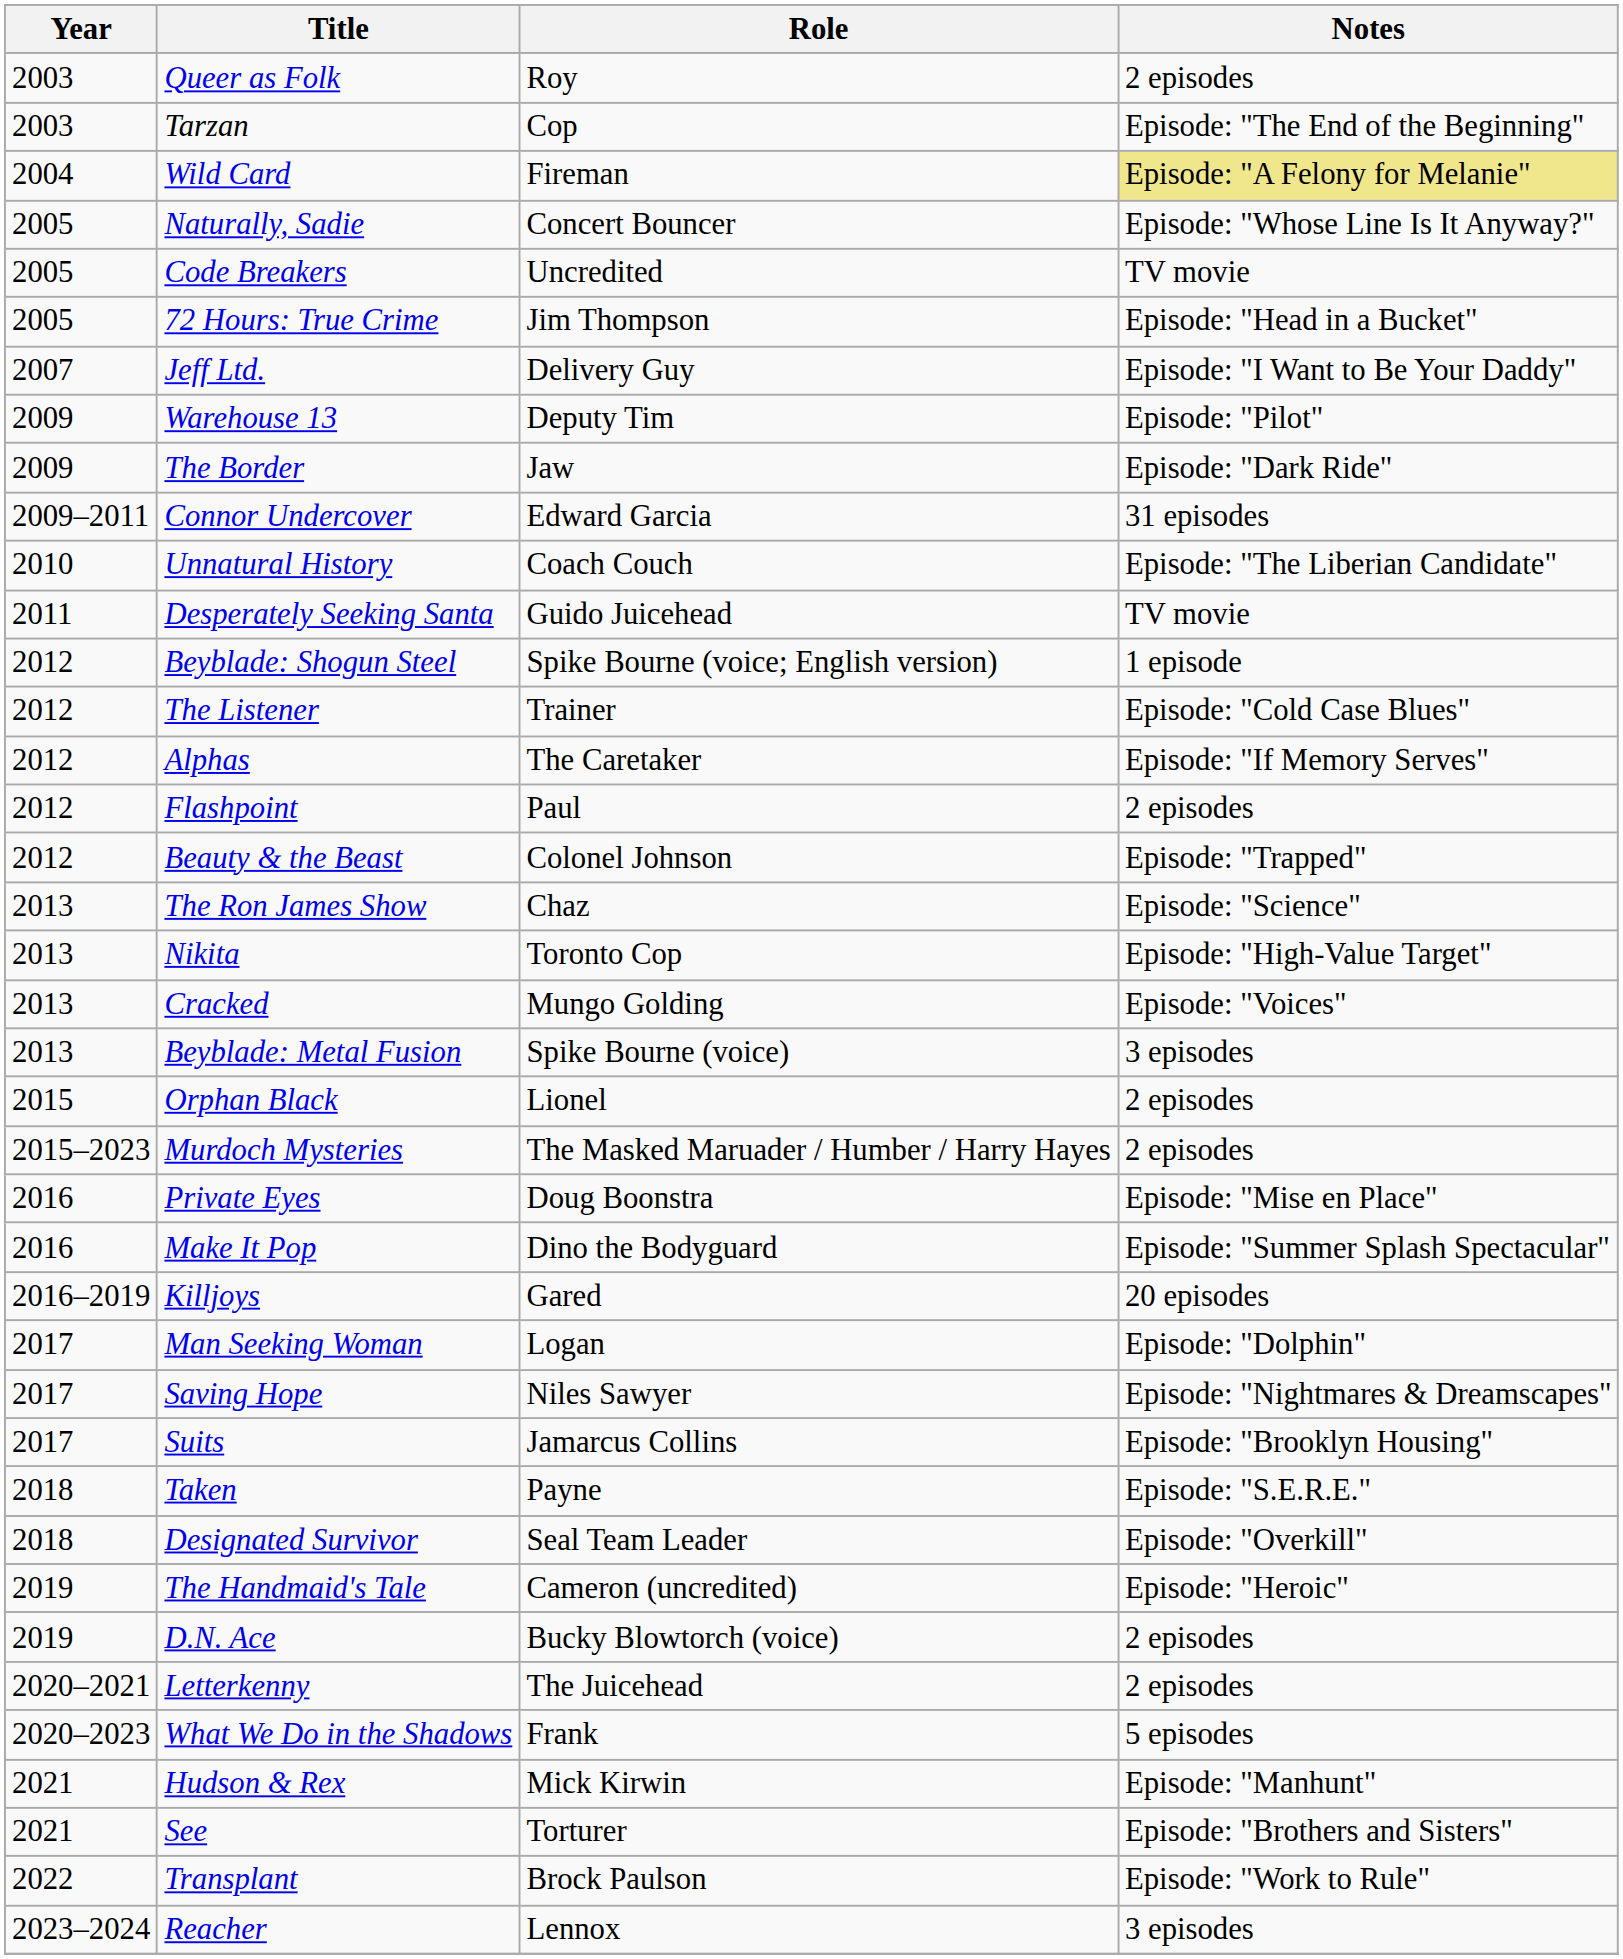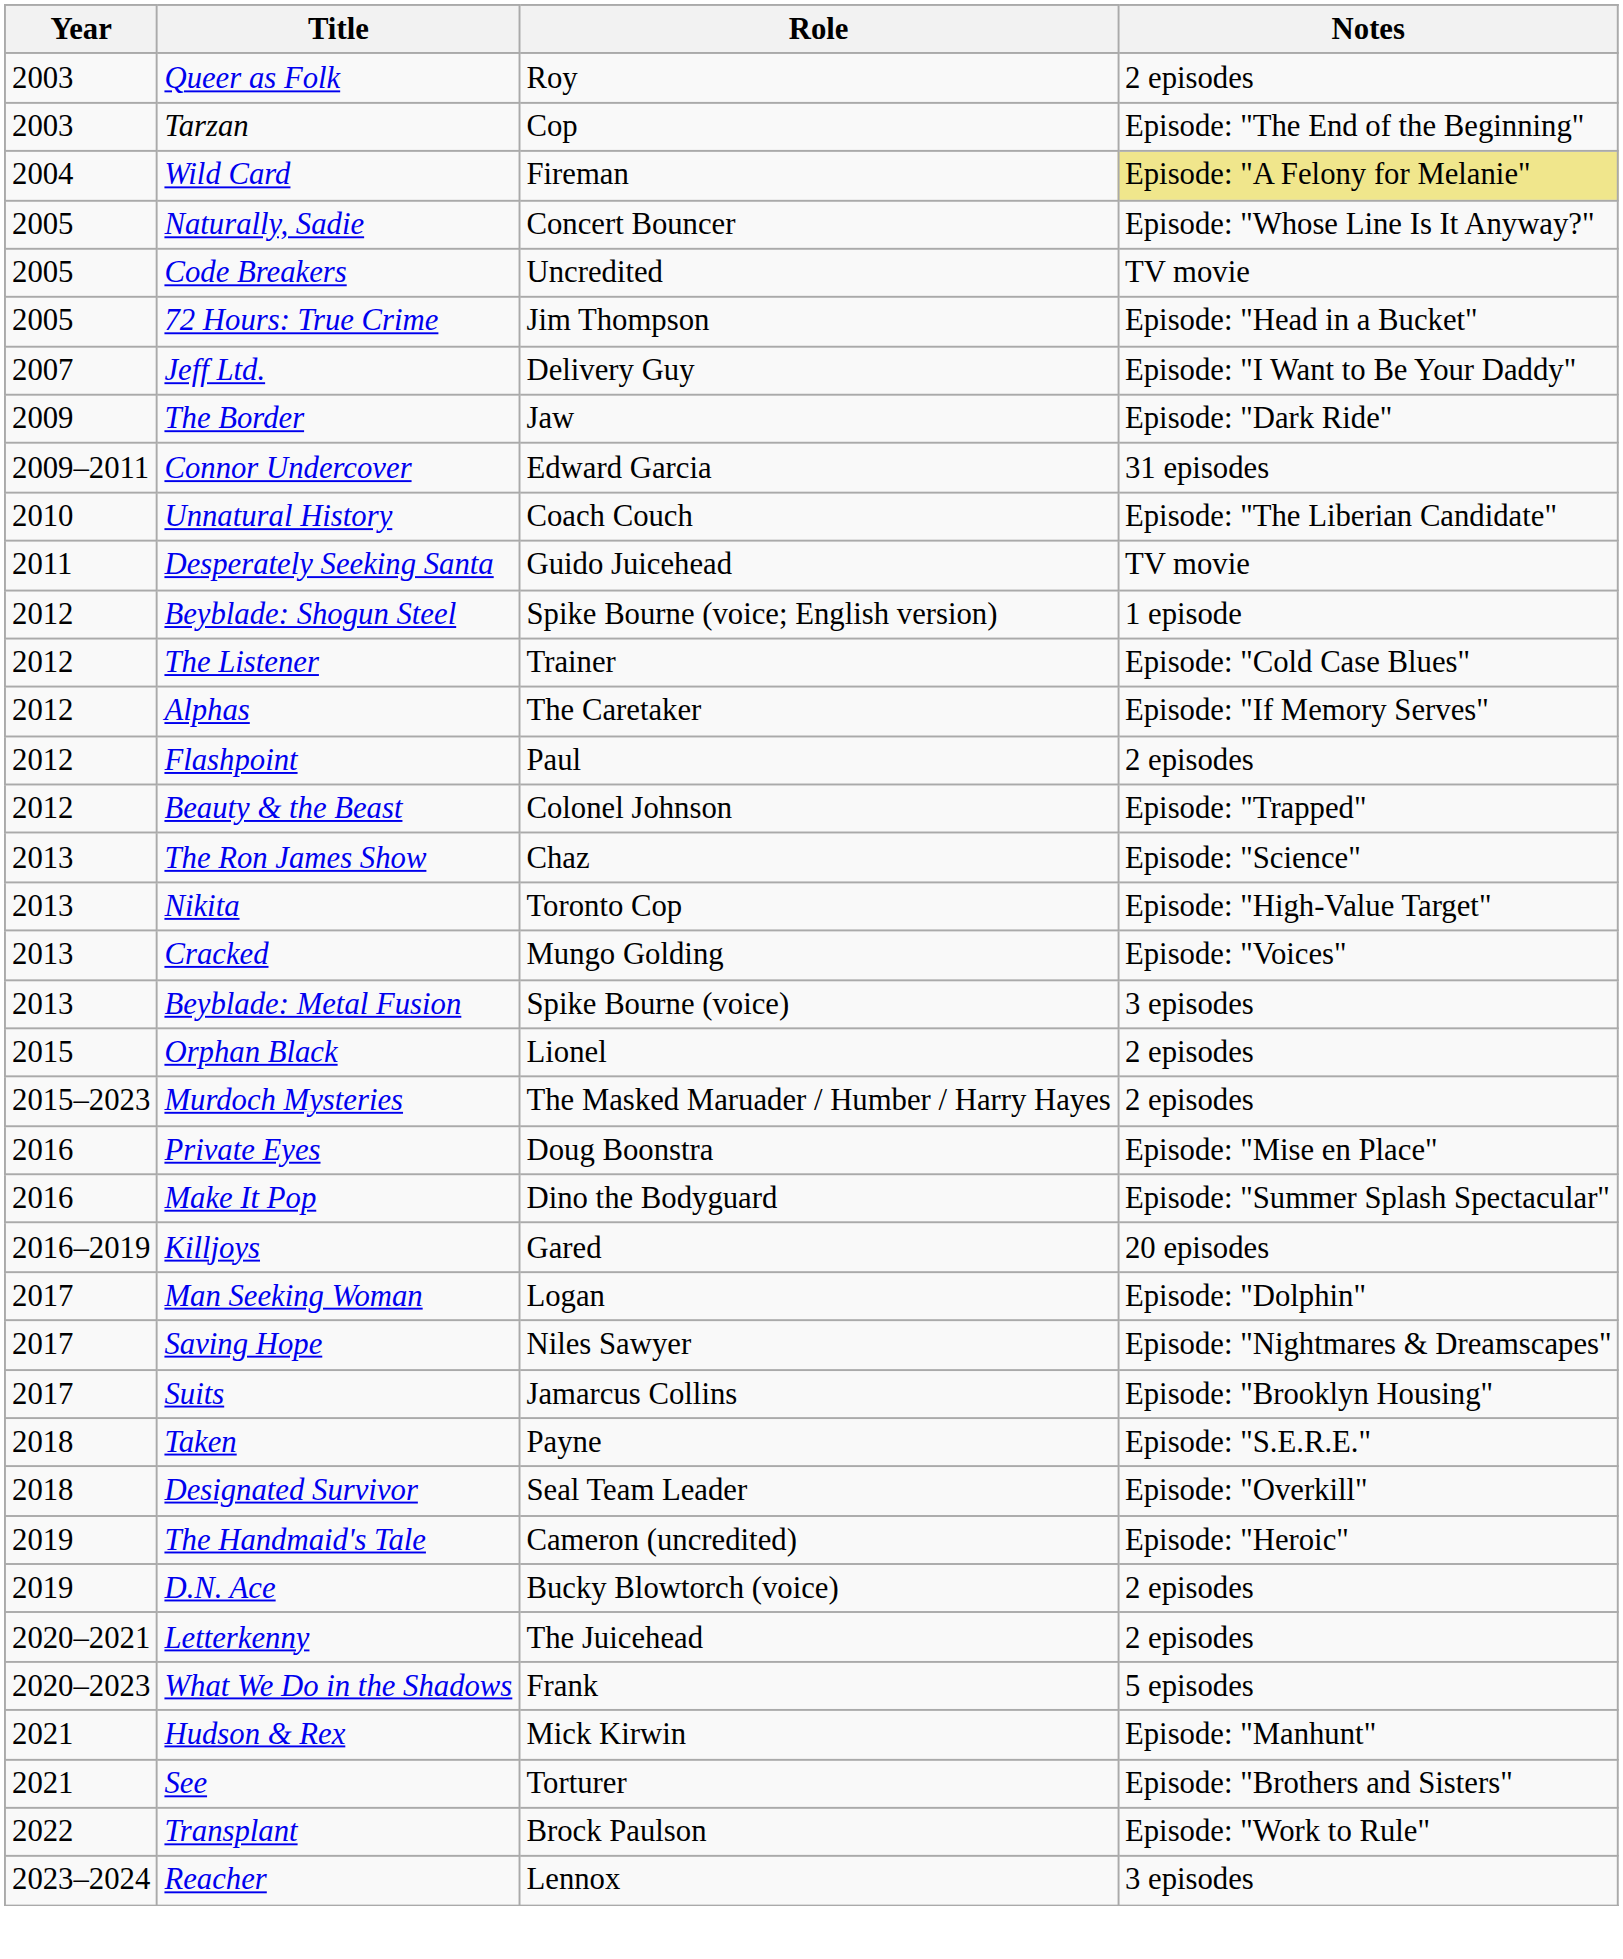- row: 2009 | Warehouse 13 | Deputy Tim | Episode: "Pilot"
